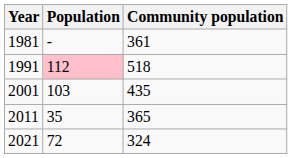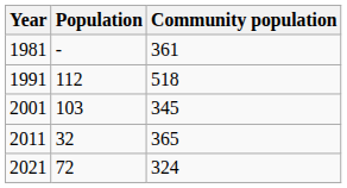1991 | Population: pink background -> no background
2001 | Community population: 435 -> 345
2011 | Population: 35 -> 32
